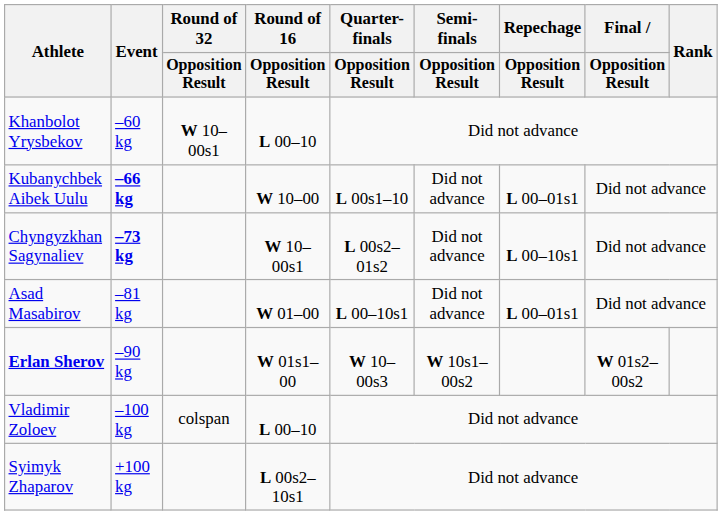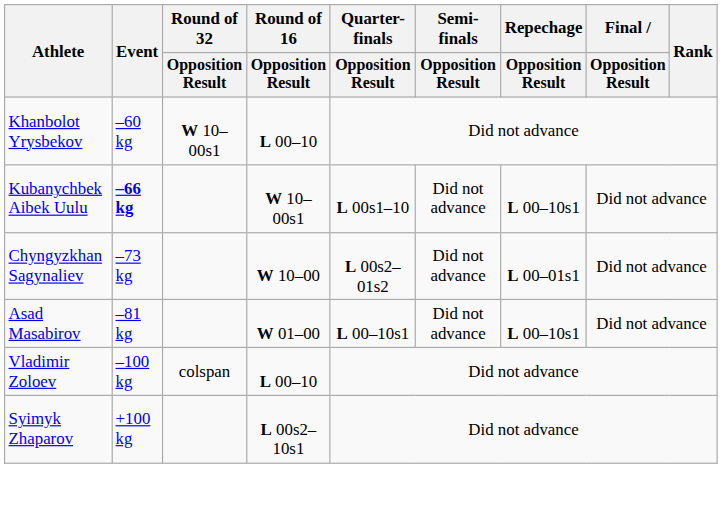Kubanychbek Aibek Uulu | Round of 16 / Opposition Result: W 10–00 -> W 10–00s1
Kubanychbek Aibek Uulu | Repechage / Opposition Result: L 00–01s1 -> L 00–10s1
Chyngyzkhan Sagynaliev | Event: bold -> normal
Chyngyzkhan Sagynaliev | Round of 16 / Opposition Result: W 10–00s1 -> W 10–00
Chyngyzkhan Sagynaliev | Repechage / Opposition Result: L 00–10s1 -> L 00–01s1
Asad Masabirov | Repechage / Opposition Result: L 00–01s1 -> L 00–10s1
- row: Erlan Sherov | –90 kg | W 01s1–00 | W 10–00s3 | W 10s1–00s2 | W 01s2–00s2
